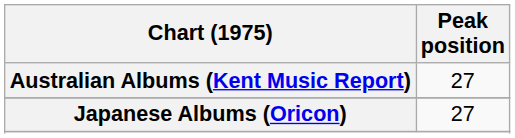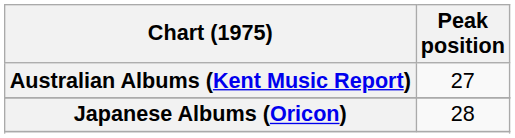Japanese Albums (Oricon) | Peak position: 27 -> 28
